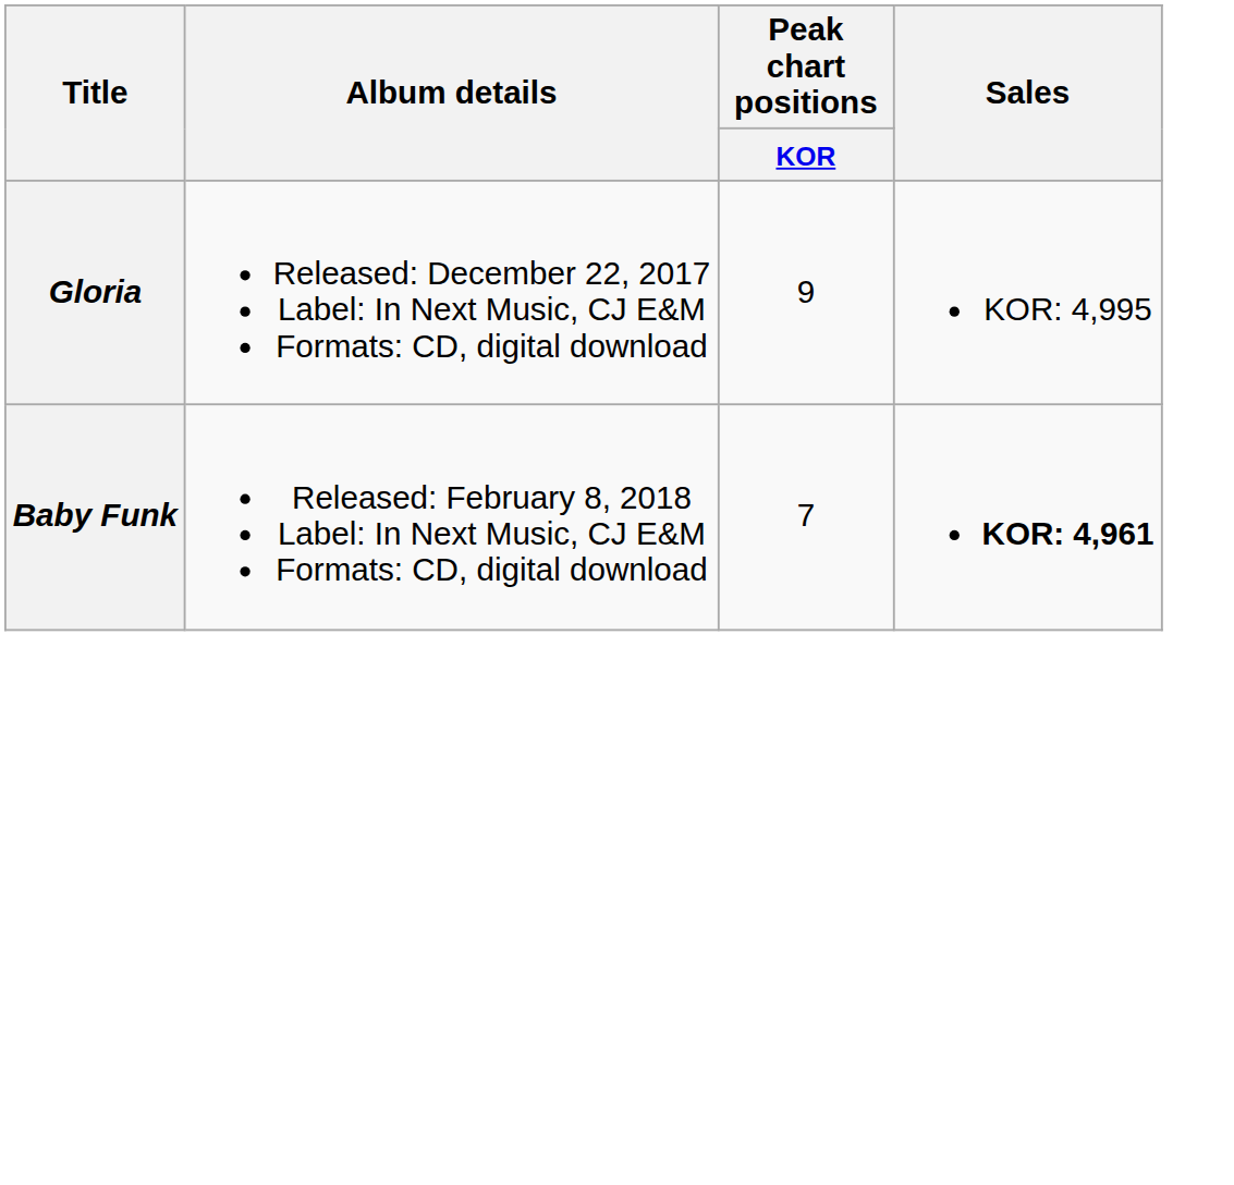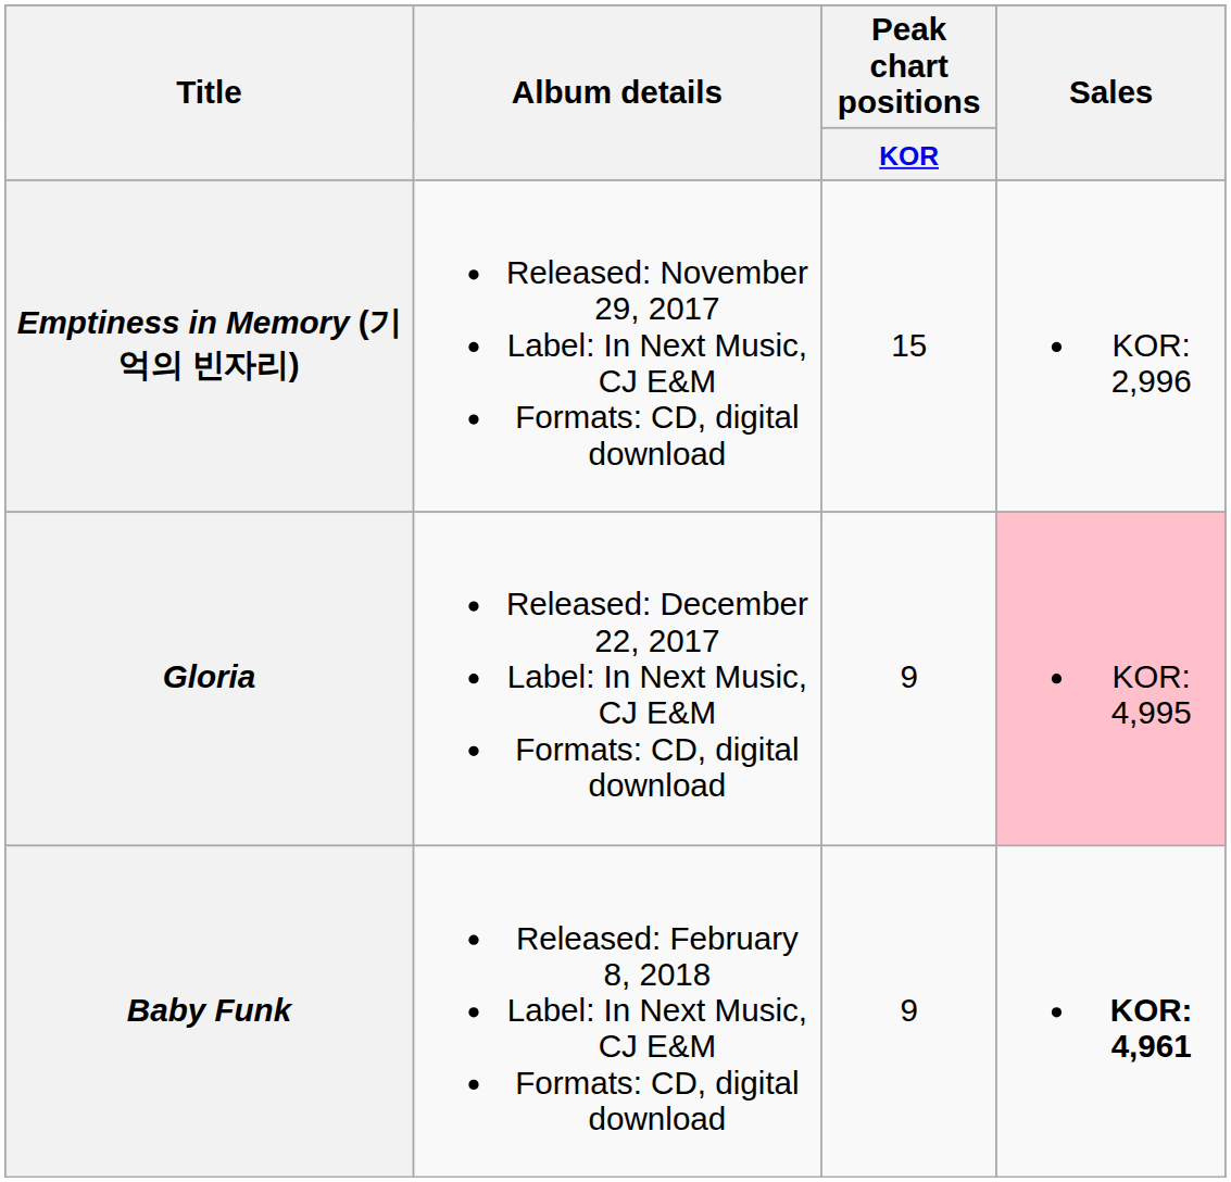+ row: Emptiness in Memory (기억의 빈자리) | Released: November 29, 2017 Label: In Next Music, CJ E&M Formats: CD, digital download | 15 | KOR: 2,996
Gloria | Sales: no background -> pink background
Baby Funk | Peak chart positions / KOR: 7 -> 9
